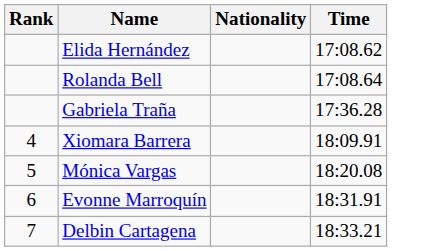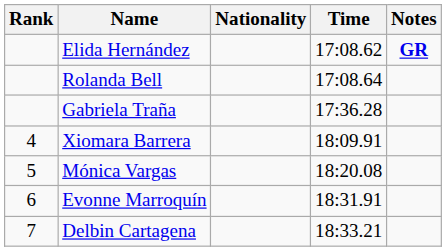+ column: Notes | GR
